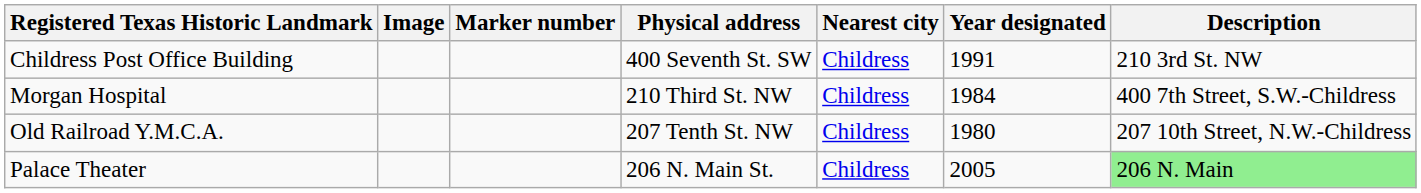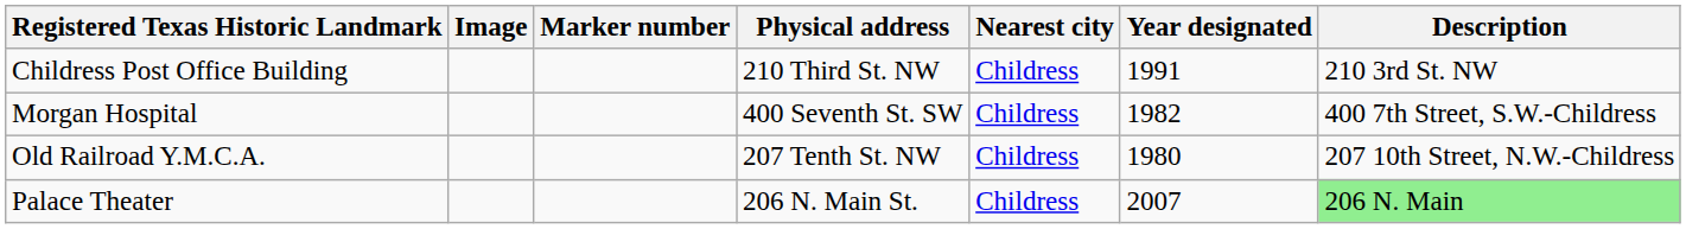Childress Post Office Building | Physical address: 400 Seventh St. SW -> 210 Third St. NW
Morgan Hospital | Physical address: 210 Third St. NW -> 400 Seventh St. SW
Morgan Hospital | Year designated: 1984 -> 1982
Palace Theater | Year designated: 2005 -> 2007
